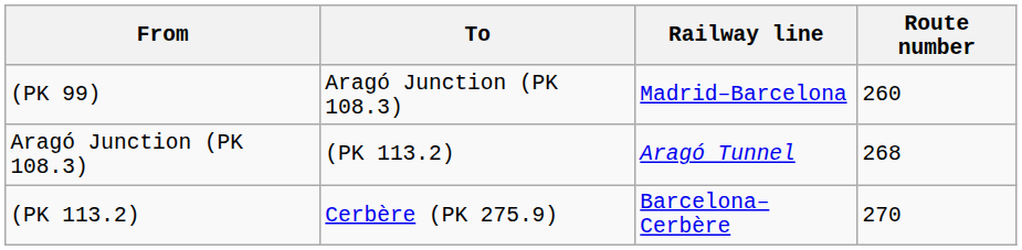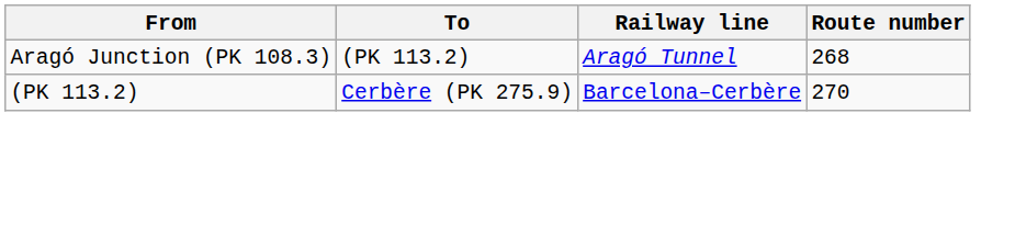- row: (PK 99) | Aragó Junction (PK 108.3) | Madrid–Barcelona | 260
